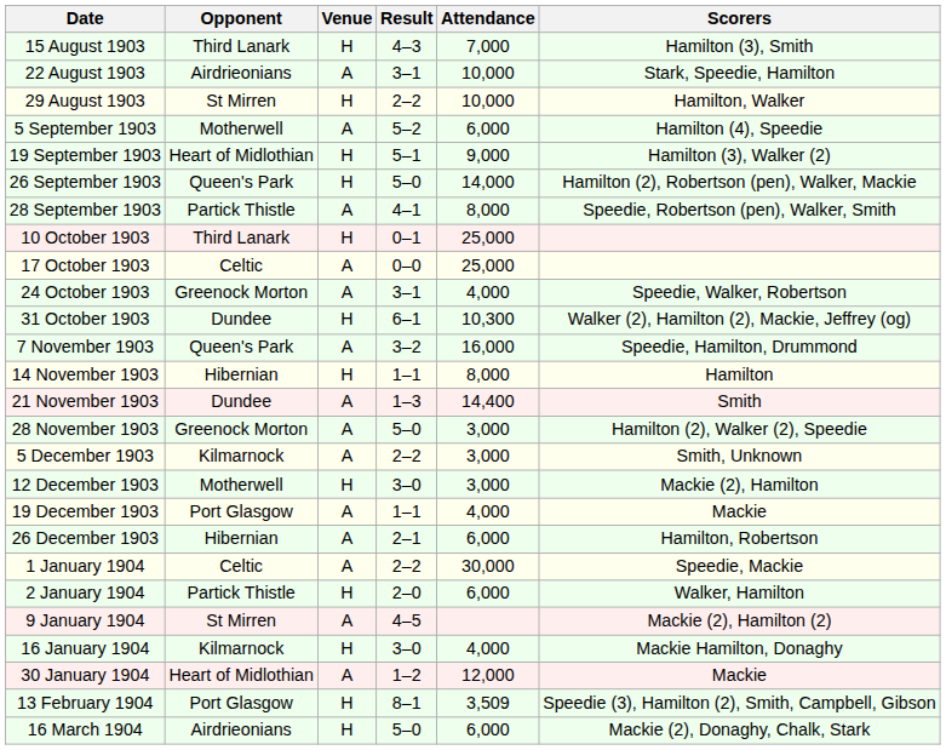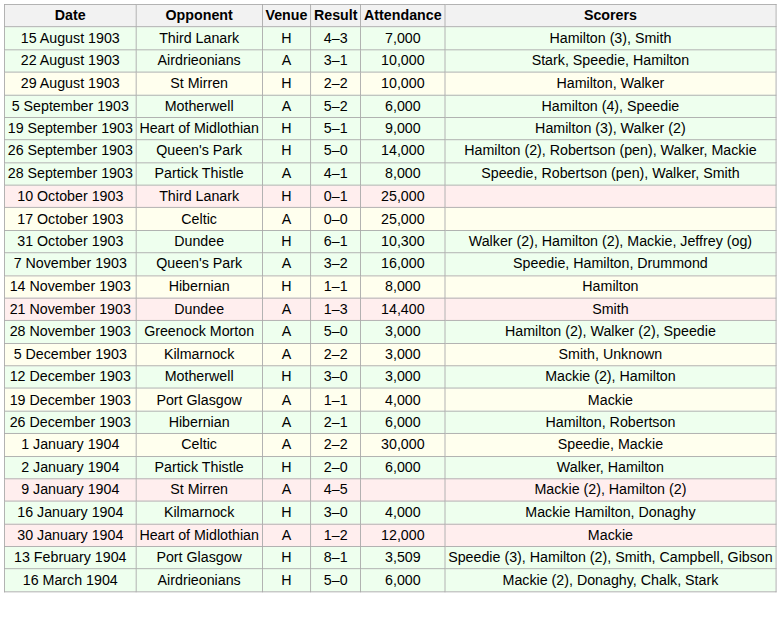- row: 24 October 1903 | Greenock Morton | A | 3–1 | 4,000 | Speedie, Walker, Robertson
